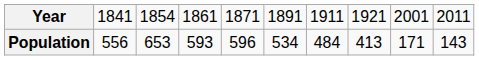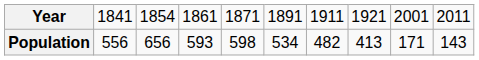Population | column 3: 653 -> 656
Population | column 5: 596 -> 598
Population | column 7: 484 -> 482
